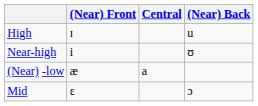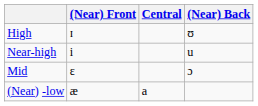High | (Near) Back: u -> ʊ
Near-high | (Near) Back: ʊ -> u
rows swapped: Mid <-> (Near) -low
